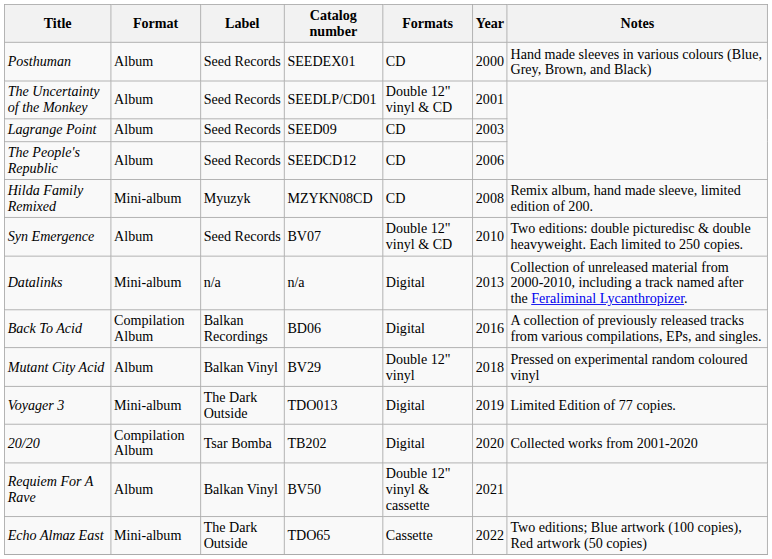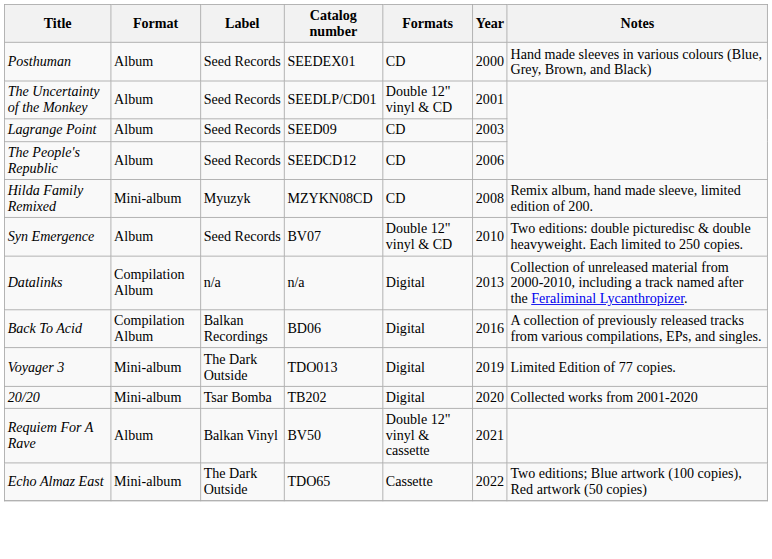Datalinks | Format: Mini-album -> Compilation Album
- row: Mutant City Acid | Album | Balkan Vinyl | BV29 | Double 12" vinyl | 2018 | Pressed on experimental random coloured vinyl
20/20 | Format: Compilation Album -> Mini-album
